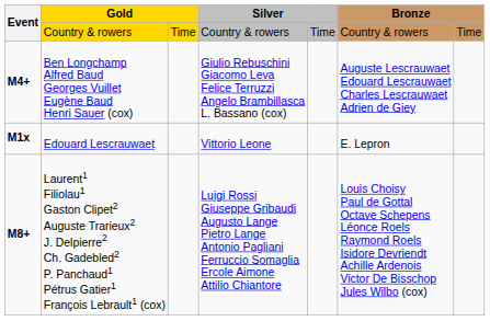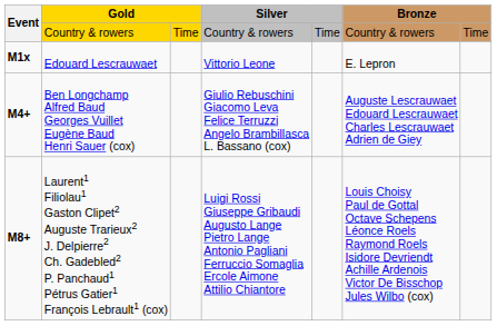rows swapped: M1x <-> M4+
